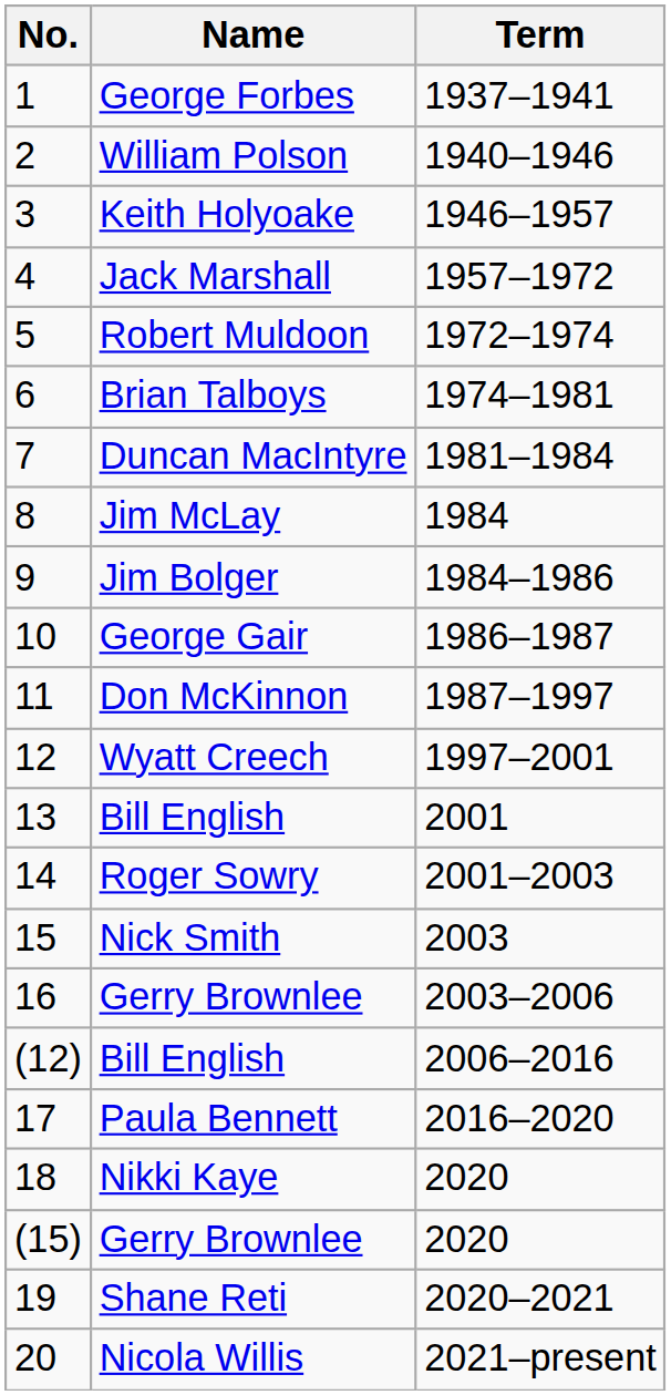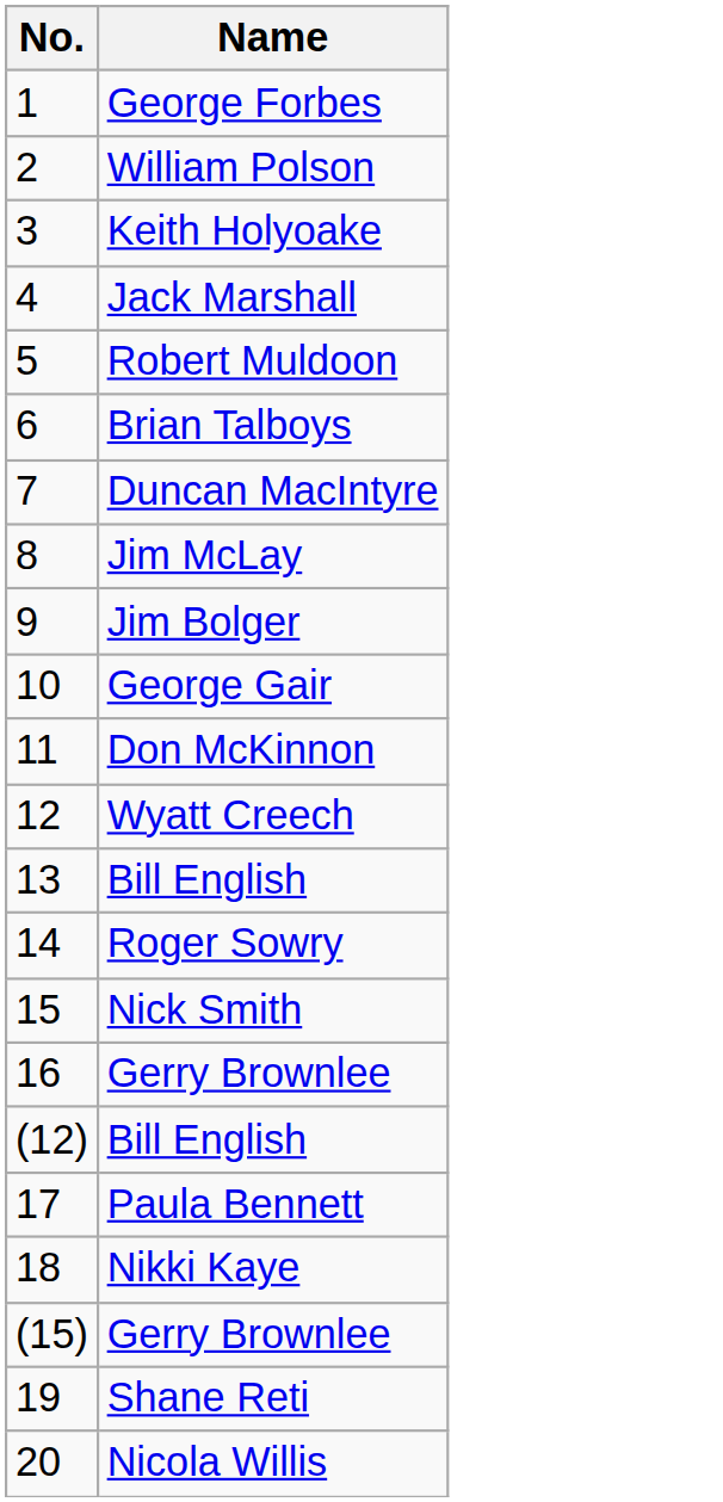- column: Term | 1937–1941 | 1940–1946 | 1946–1957 | 1957–1972 | 1972–1974 | 1974–1981 | 1981–1984 | 1984 | 1984–1986 | 1986–1987 | 1987–1997 | 1997–2001 | 2001 | 2001–2003 | 2003 | 2003–2006 | 2006–2016 | 2016–2020 | 2020 | 2020 | 2020–2021 | 2021–present
